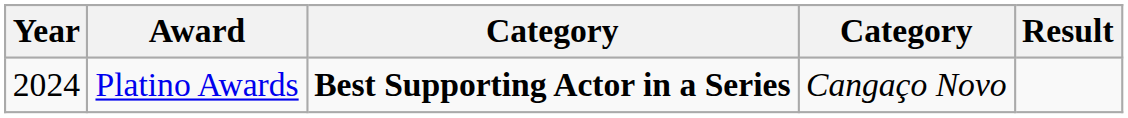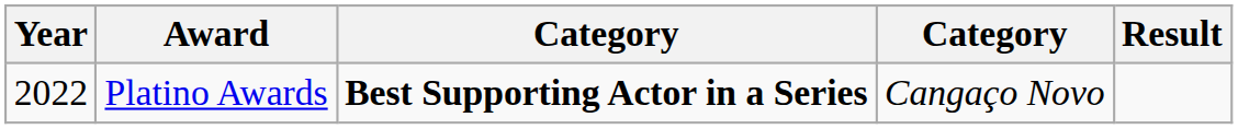Platino Awards | Year: 2024 -> 2022
